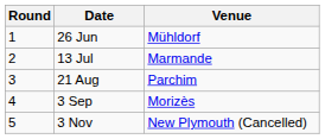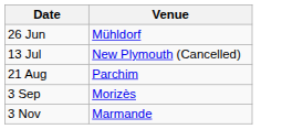- column: Round | 1 | 2 | 3 | 4 | 5
13 Jul | Venue: Marmande -> New Plymouth (Cancelled)
3 Nov | Venue: New Plymouth (Cancelled) -> Marmande
